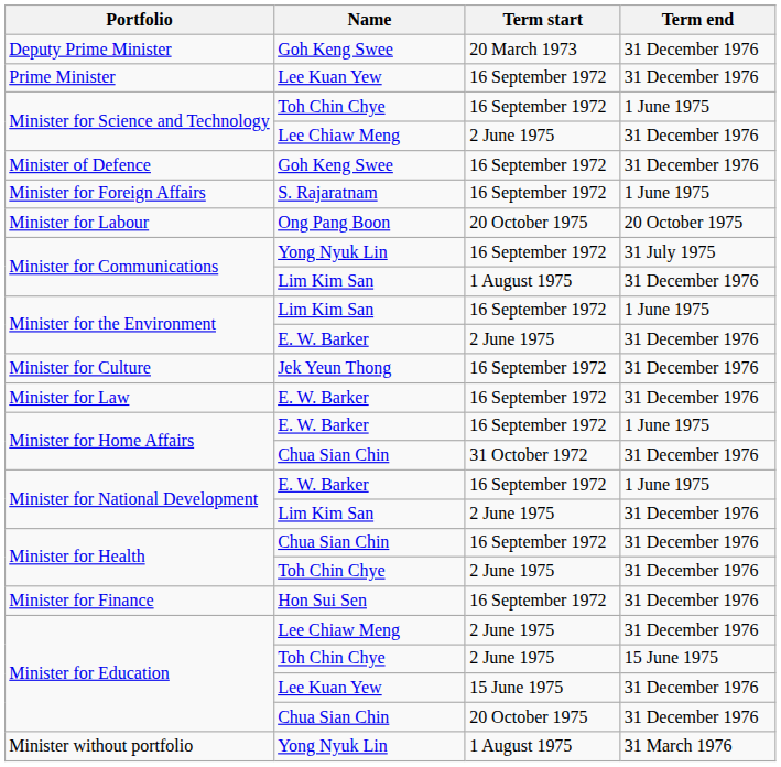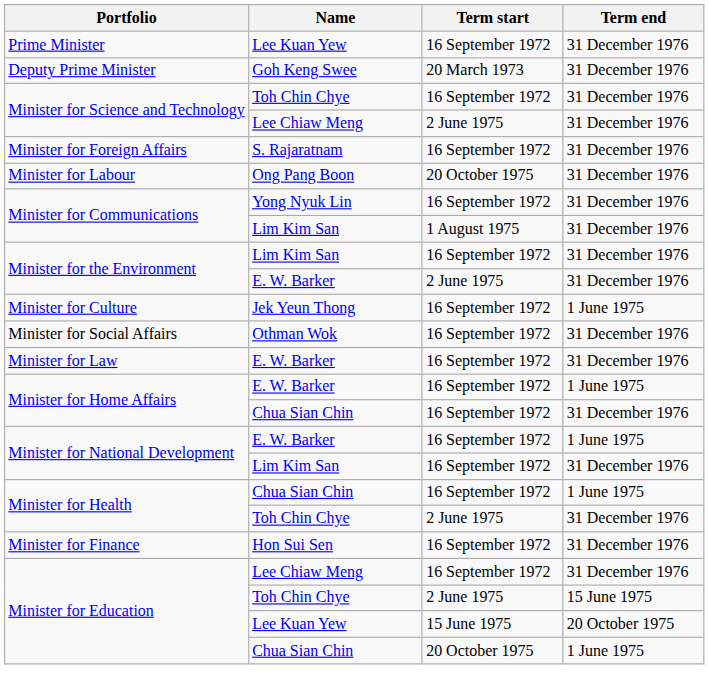rows swapped: Prime Minister <-> Deputy Prime Minister
Minister for Science and Technology / Toh Chin Chye | Term end: 1 June 1975 -> 31 December 1976
- row: Minister of Defence | Goh Keng Swee | 16 September 1972 | 31 December 1976
Minister for Foreign Affairs | Term end: 1 June 1975 -> 31 December 1976
Minister for Labour | Term end: 20 October 1975 -> 31 December 1976
Minister for Communications / Yong Nyuk Lin | Term end: 31 July 1975 -> 31 December 1976
Minister for the Environment / Lim Kim San | Term end: 1 June 1975 -> 31 December 1976
Minister for Culture | Term end: 31 December 1976 -> 1 June 1975
+ row: Minister for Social Affairs | Othman Wok | 16 September 1972 | 31 December 1976
Minister for Home Affairs / Chua Sian Chin | Term start: 31 October 1972 -> 16 September 1972
Minister for National Development / Lim Kim San | Term start: 2 June 1975 -> 16 September 1972
Minister for Health / Chua Sian Chin | Term end: 31 December 1976 -> 1 June 1975
Minister for Education / Lee Chiaw Meng | Term start: 2 June 1975 -> 16 September 1972
Minister for Education / Lee Kuan Yew | Term end: 31 December 1976 -> 20 October 1975
Minister for Education / Chua Sian Chin | Term end: 31 December 1976 -> 1 June 1975
- row: Minister without portfolio | Yong Nyuk Lin | 1 August 1975 | 31 March 1976
